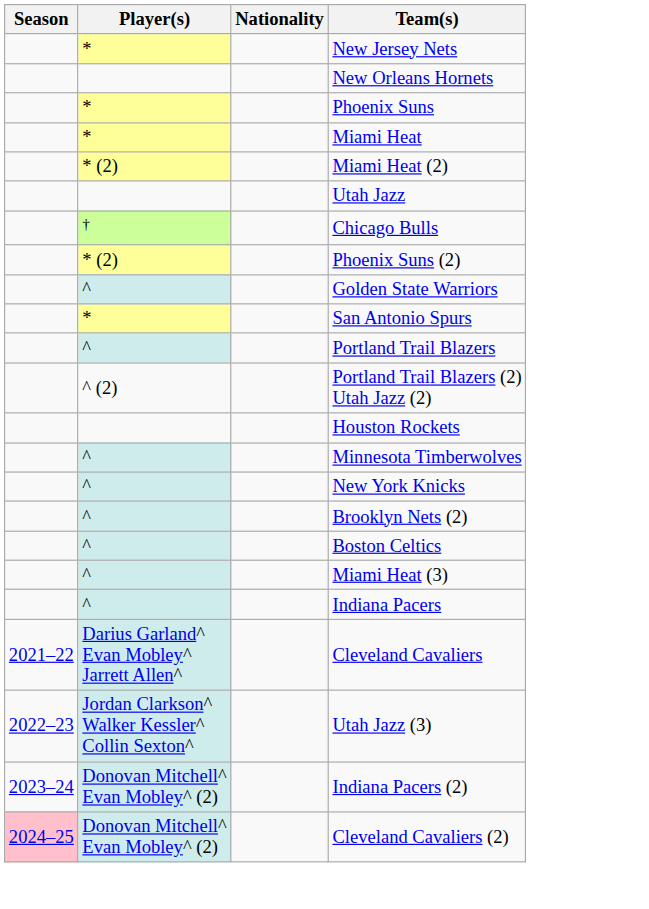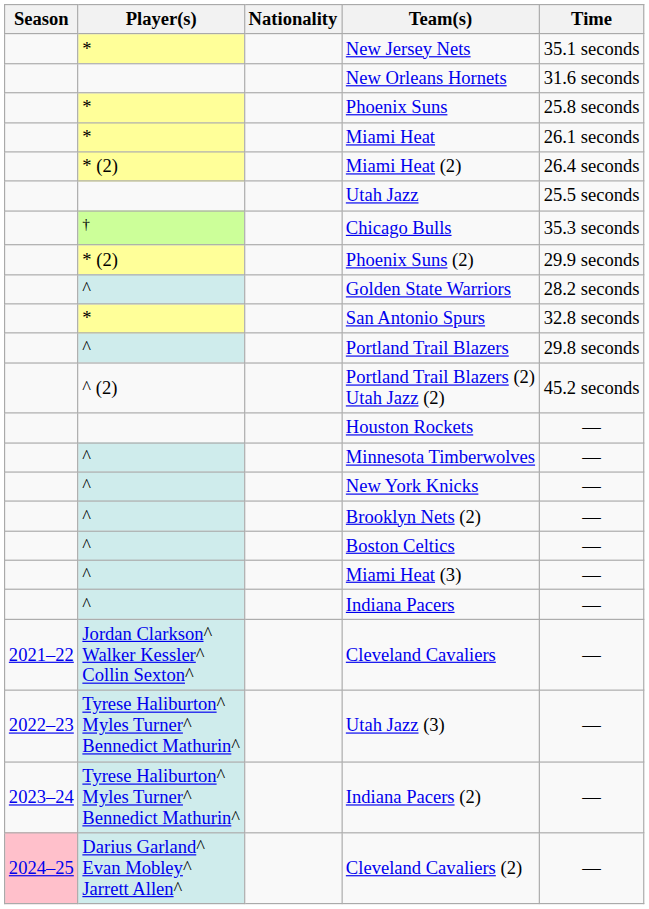+ column: Time | 35.1 seconds | 31.6 seconds | 25.8 seconds | 26.1 seconds | 26.4 seconds | 25.5 seconds | 35.3 seconds | 29.9 seconds | 28.2 seconds | 32.8 seconds | 29.8 seconds | 45.2 seconds | — | — | — | — | — | — | — | — | — | — | —
Cleveland Cavaliers | Player(s): Darius Garland^ Evan Mobley^ Jarrett Allen^ -> Jordan Clarkson^ Walker Kessler^ Collin Sexton^
Utah Jazz (3) | Player(s): Jordan Clarkson^ Walker Kessler^ Collin Sexton^ -> Tyrese Haliburton^ Myles Turner^ Bennedict Mathurin^
Indiana Pacers (2) | Player(s): Donovan Mitchell^ Evan Mobley^ (2) -> Tyrese Haliburton^ Myles Turner^ Bennedict Mathurin^
Cleveland Cavaliers (2) | Player(s): Donovan Mitchell^ Evan Mobley^ (2) -> Darius Garland^ Evan Mobley^ Jarrett Allen^
